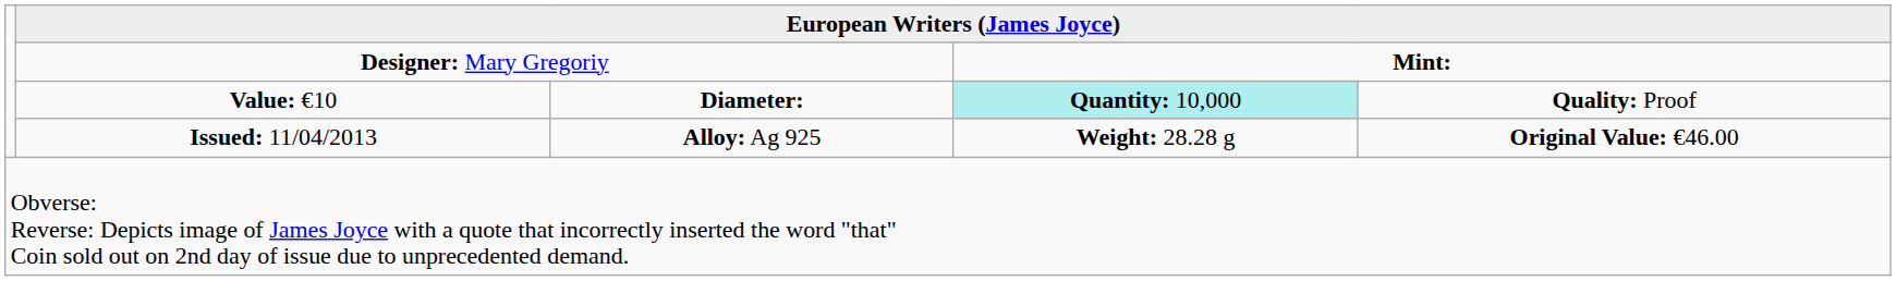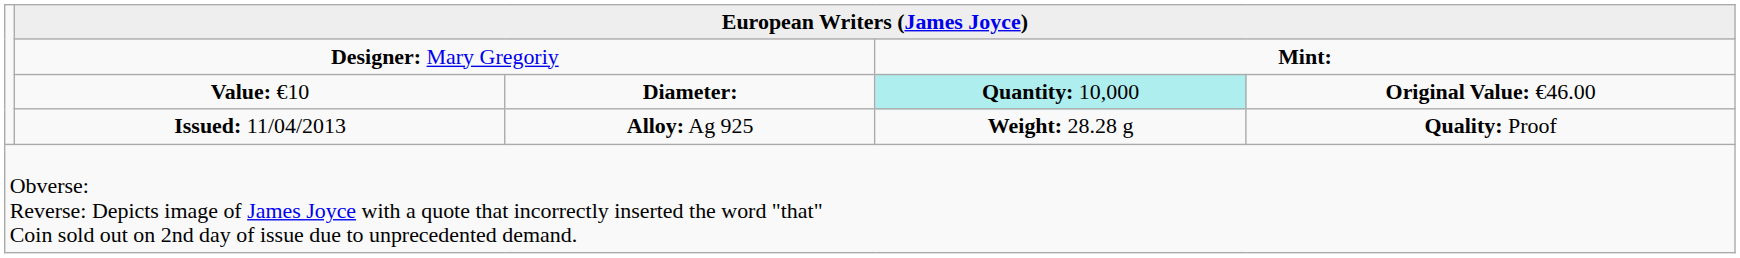Value: €10 | column 5: Quality: Proof -> Original Value: €46.00
Issued: 11/04/2013 | column 5: Original Value: €46.00 -> Quality: Proof
